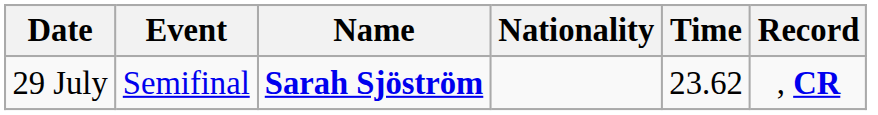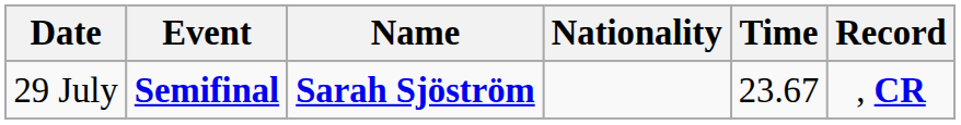29 July | Event: normal -> bold
29 July | Time: 23.62 -> 23.67
